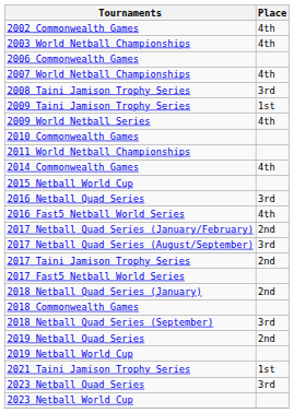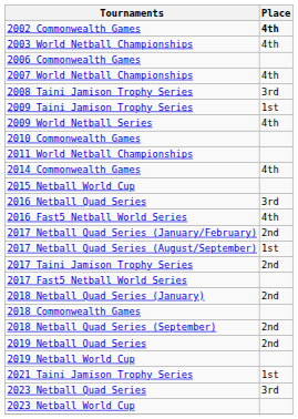2002 Commonwealth Games | Place: normal -> bold
2017 Netball Quad Series (August/September) | Place: 3rd -> 1st
2018 Netball Quad Series (September) | Place: 3rd -> 2nd
